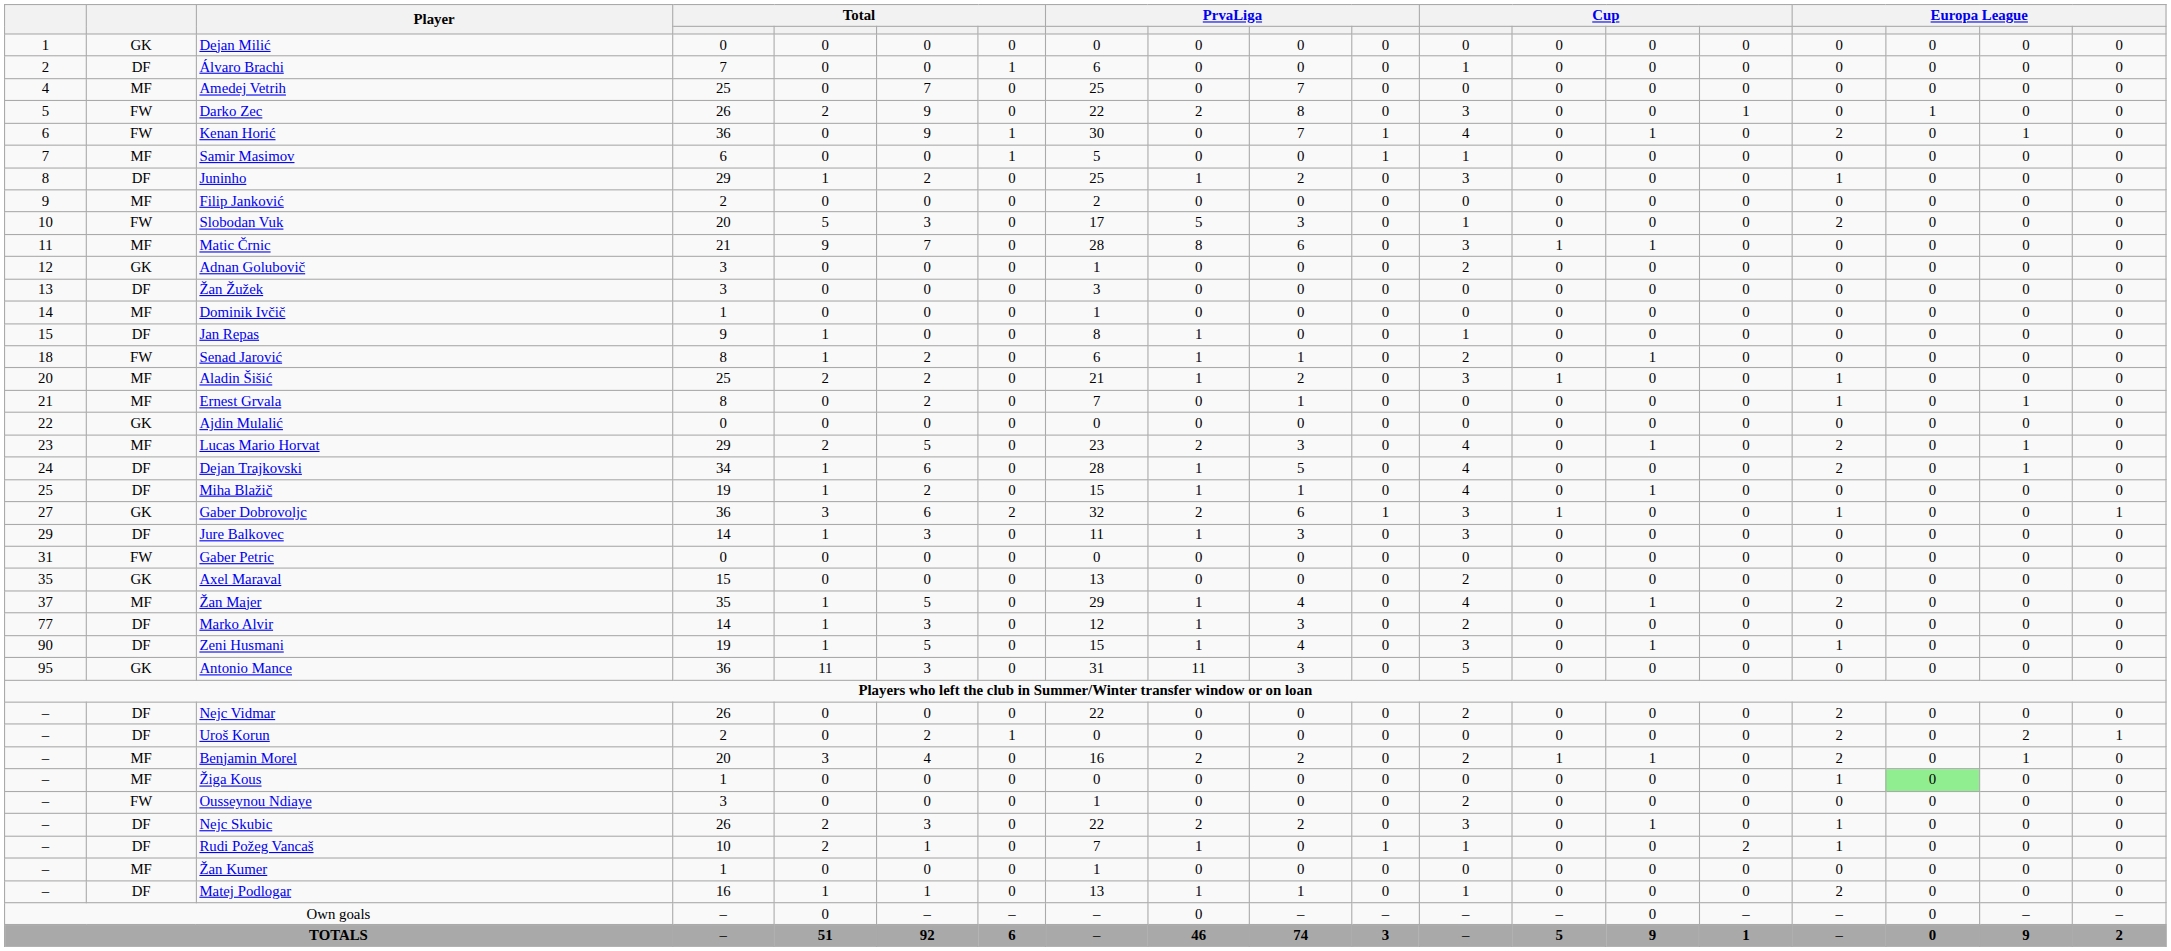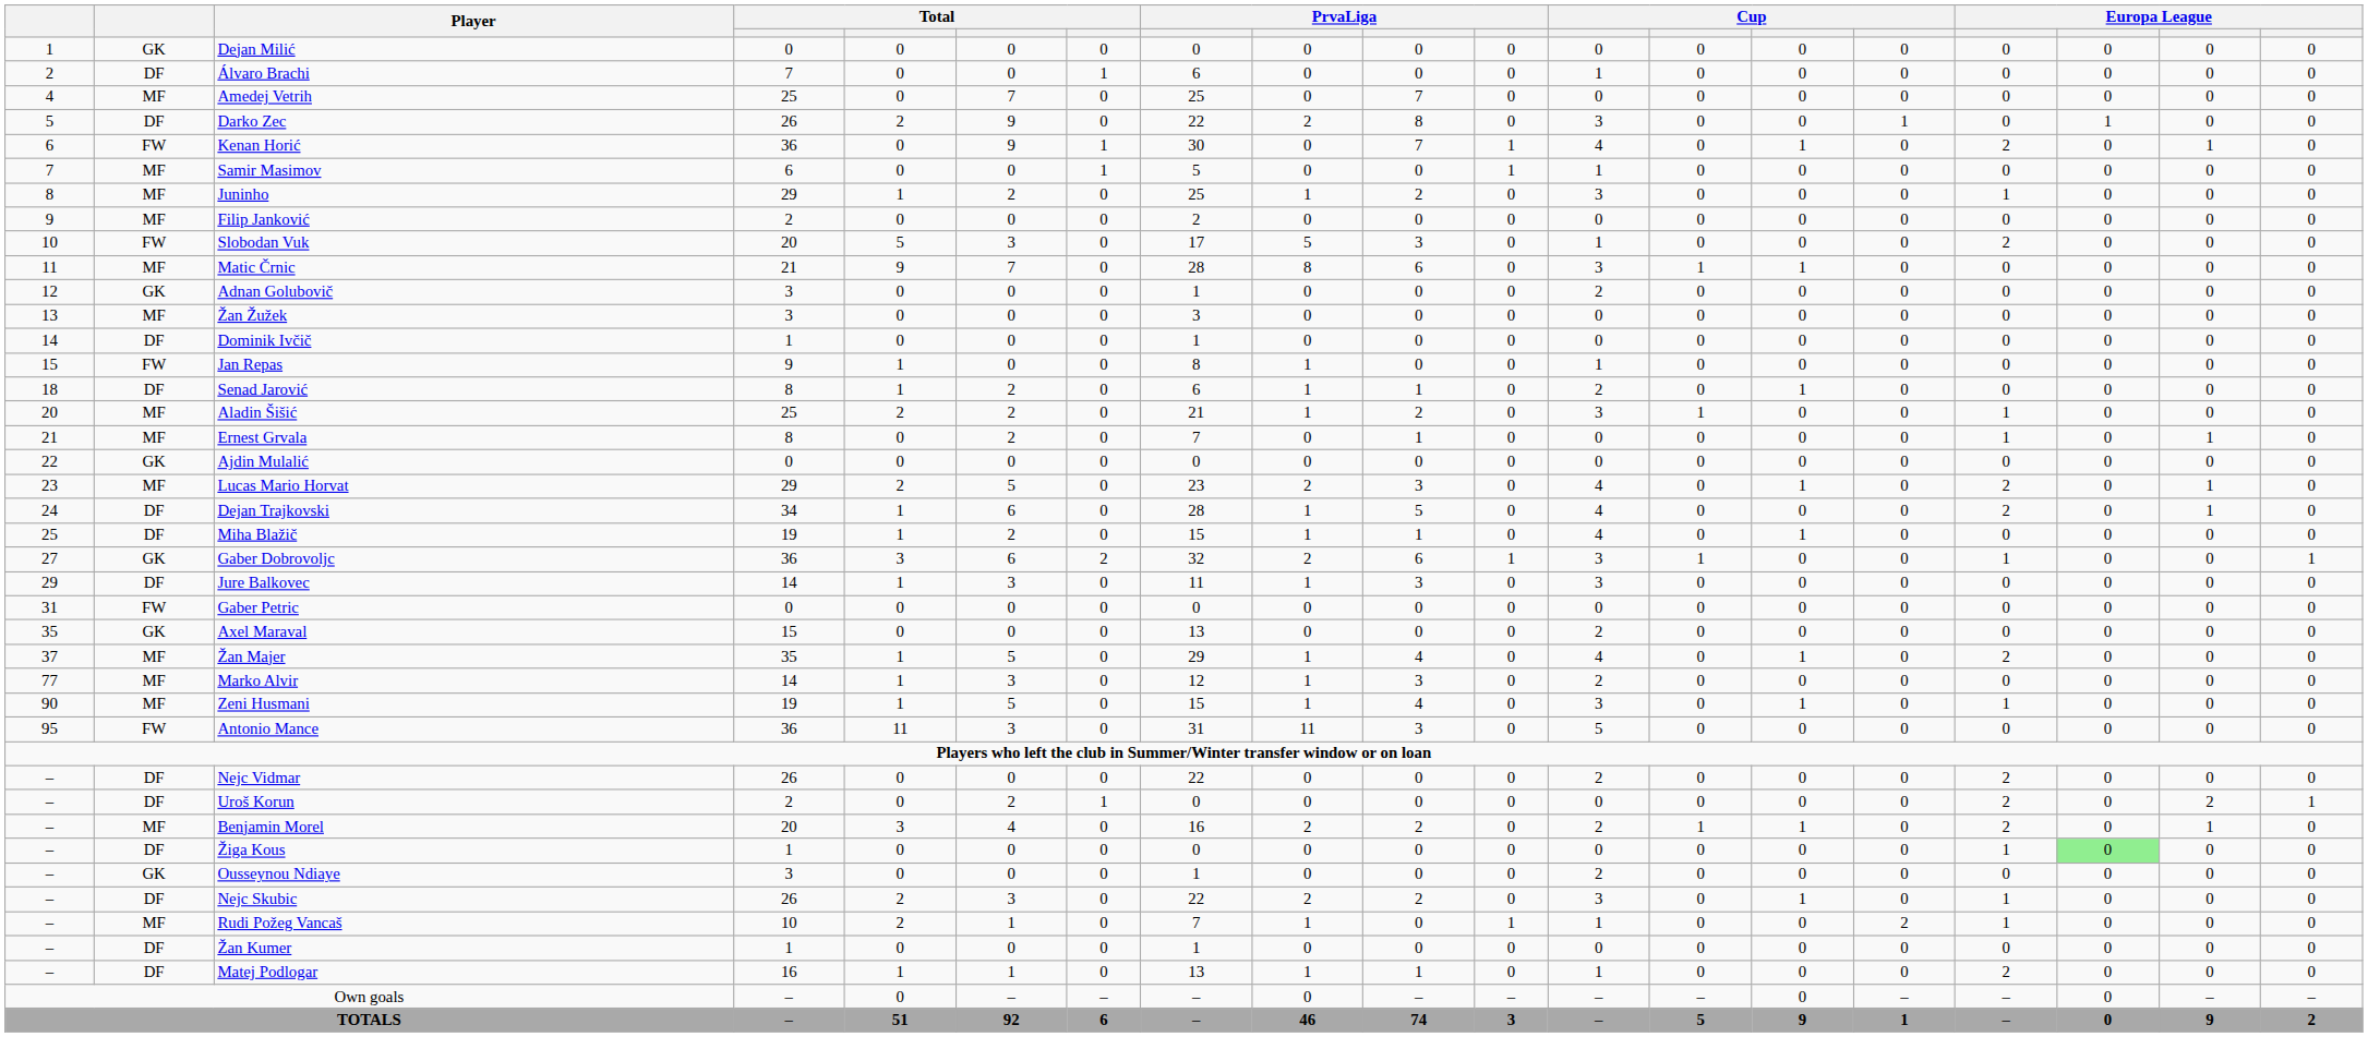Darko Zec | column 2: FW -> DF
Juninho | column 2: DF -> MF
Žan Žužek | column 2: DF -> MF
Dominik Ivčič | column 2: MF -> DF
Jan Repas | column 2: DF -> FW
Senad Jarović | column 2: FW -> DF
Marko Alvir | column 2: DF -> MF
Zeni Husmani | column 2: DF -> MF
Antonio Mance | column 2: GK -> FW
Žiga Kous | column 2: MF -> DF
Ousseynou Ndiaye | column 2: FW -> GK
Rudi Požeg Vancaš | column 2: DF -> MF
Žan Kumer | column 2: MF -> DF
